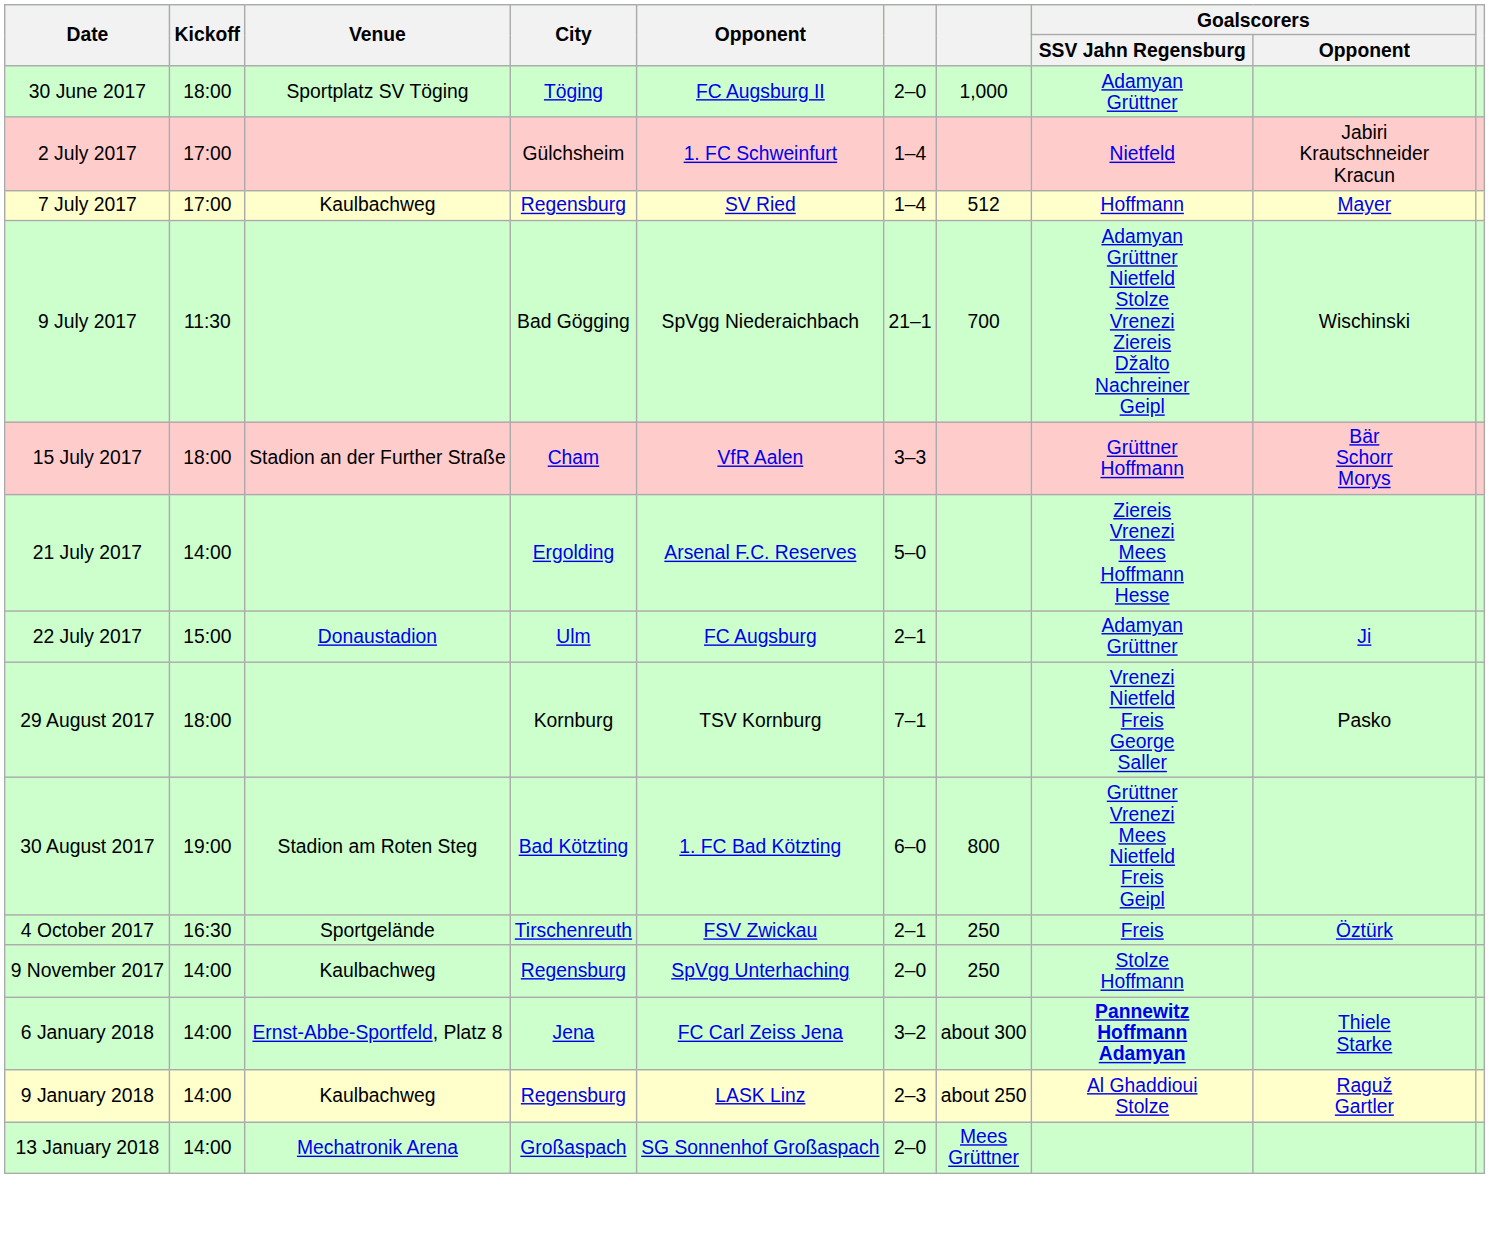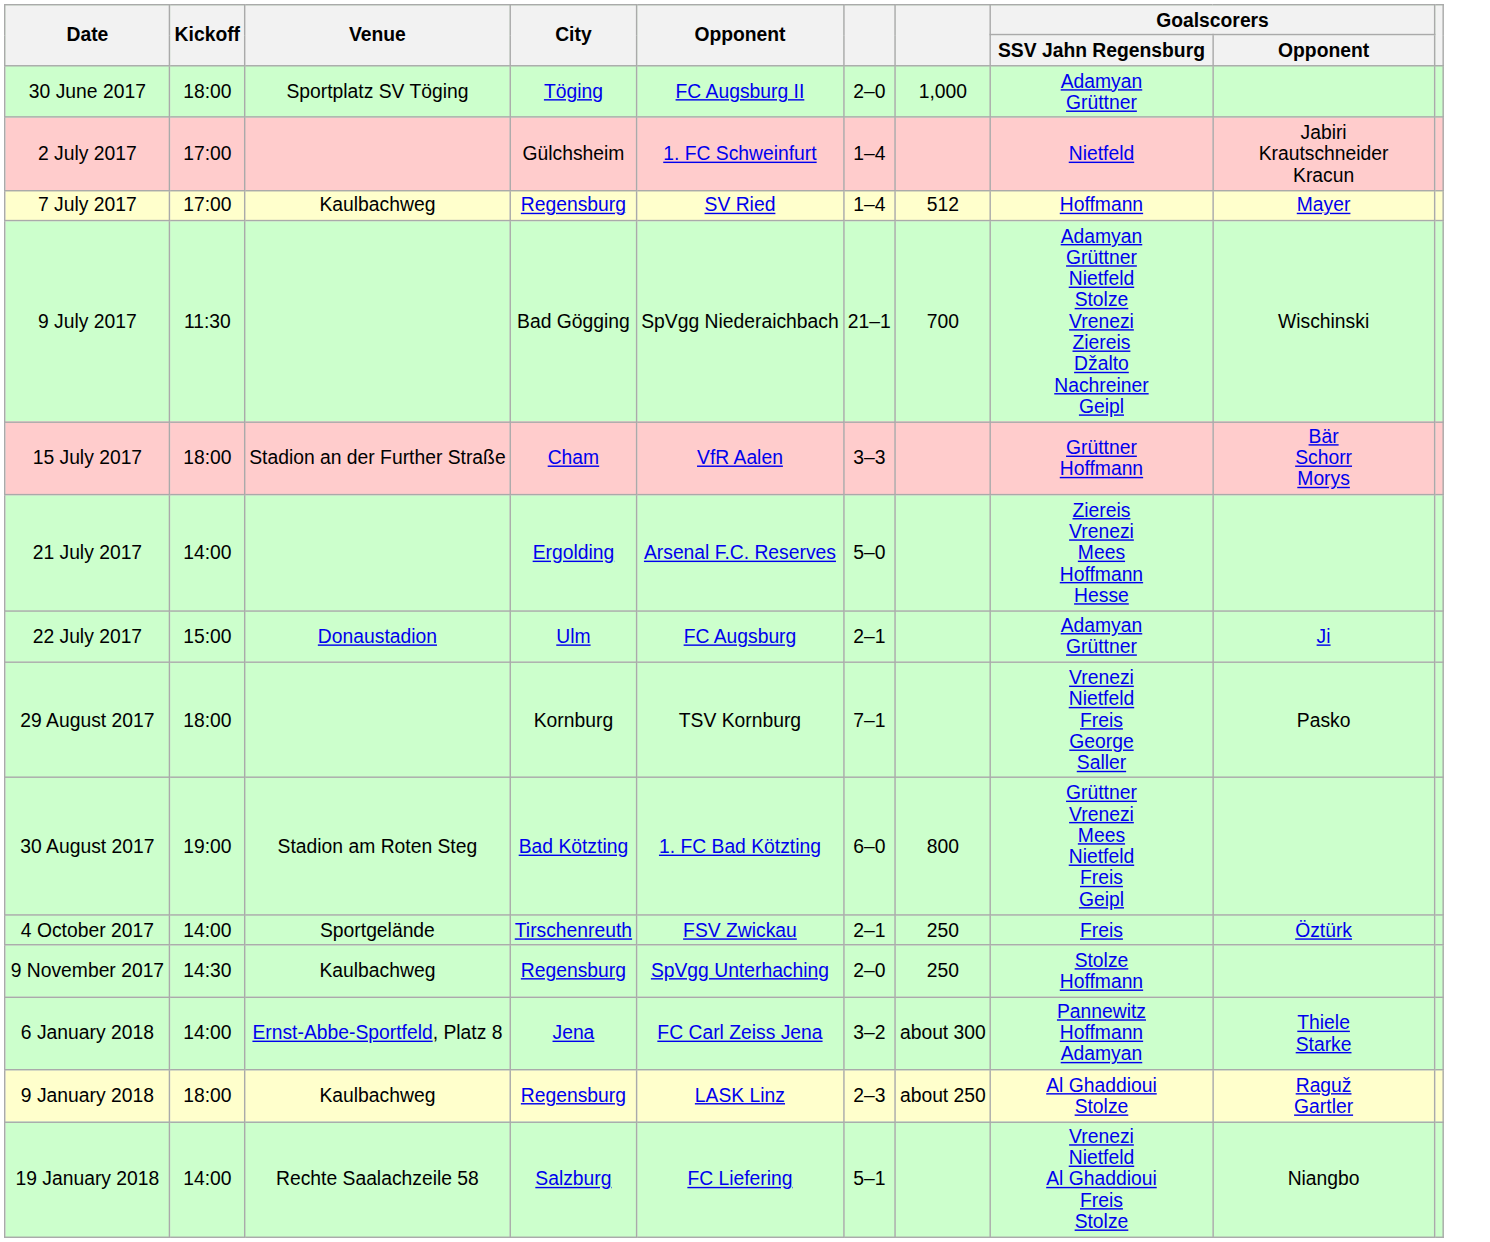4 October 2017 | Kickoff: 16:30 -> 14:00
9 November 2017 | Kickoff: 14:00 -> 14:30
6 January 2018 | Goalscorers / SSV Jahn Regensburg: bold -> normal
9 January 2018 | Kickoff: 14:00 -> 18:00
- row: 13 January 2018 | 14:00 | Mechatronik Arena | Großaspach | SG Sonnenhof Großaspach | 2–0 | Mees Grüttner
+ row: 19 January 2018 | 14:00 | Rechte Saalachzeile 58 | Salzburg | FC Liefering | 5–1 | Vrenezi Nietfeld Al Ghaddioui Freis Stolze | Niangbo
